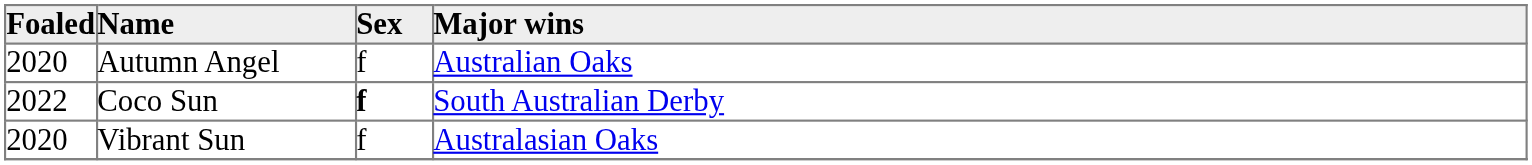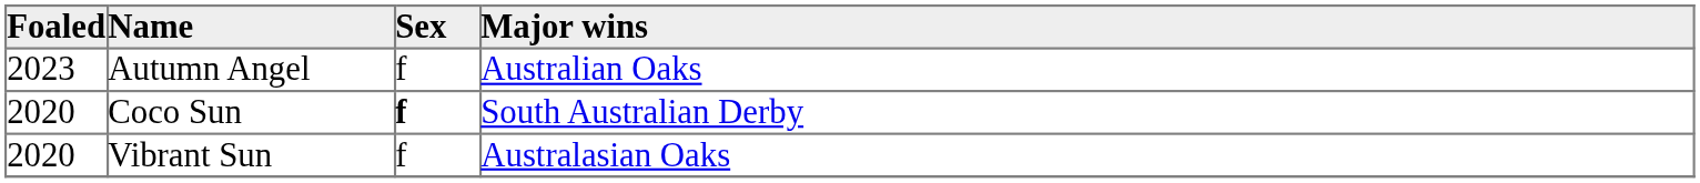Autumn Angel | Foaled: 2020 -> 2023
Coco Sun | Foaled: 2022 -> 2020
